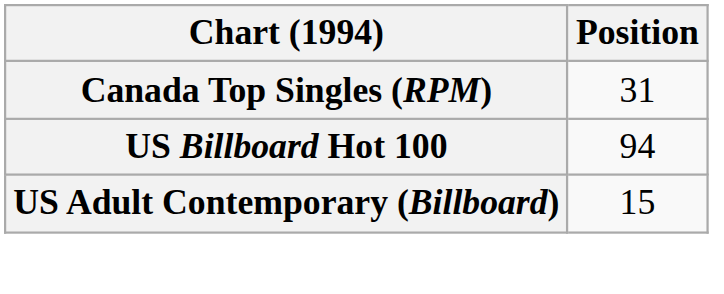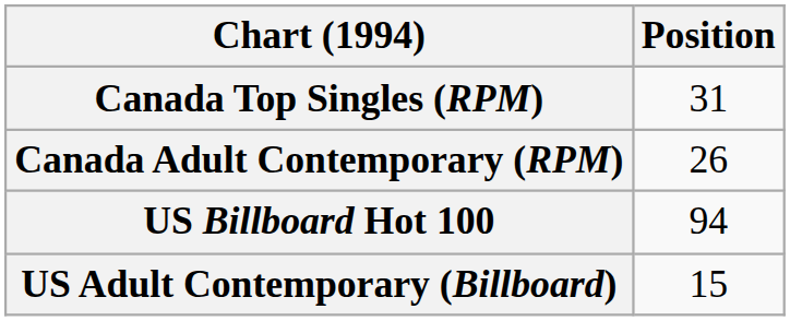+ row: Canada Adult Contemporary (RPM) | 26
